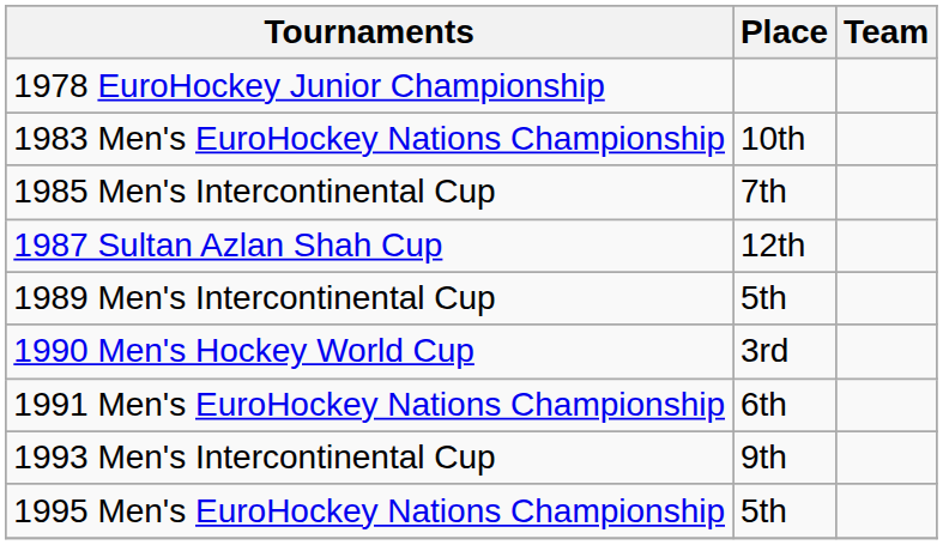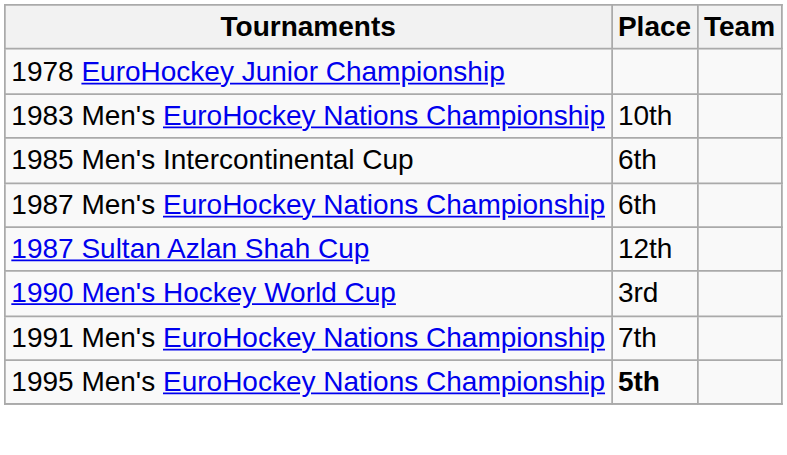1985 Men's Intercontinental Cup | Place: 7th -> 6th
+ row: 1987 Men's EuroHockey Nations Championship | 6th
- row: 1989 Men's Intercontinental Cup | 5th
1991 Men's EuroHockey Nations Championship | Place: 6th -> 7th
- row: 1993 Men's Intercontinental Cup | 9th
1995 Men's EuroHockey Nations Championship | Place: normal -> bold
